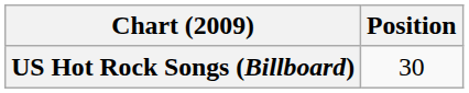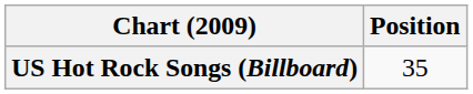US Hot Rock Songs (Billboard) | Position: 30 -> 35
